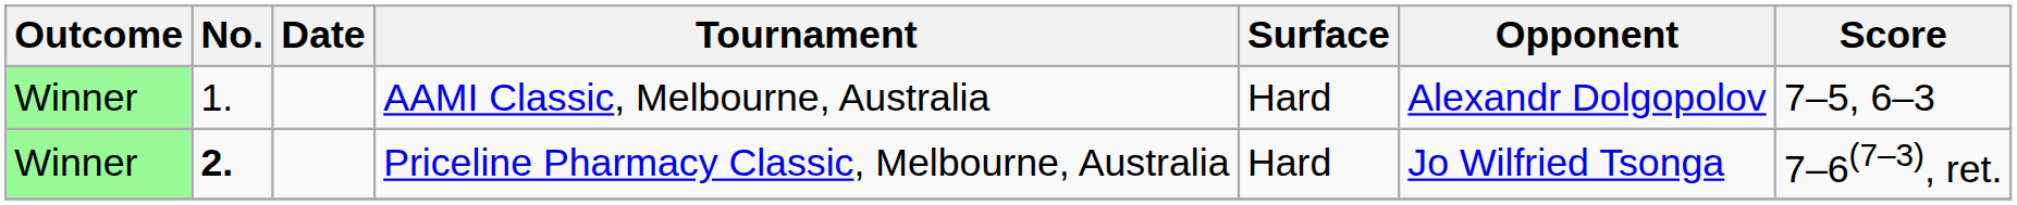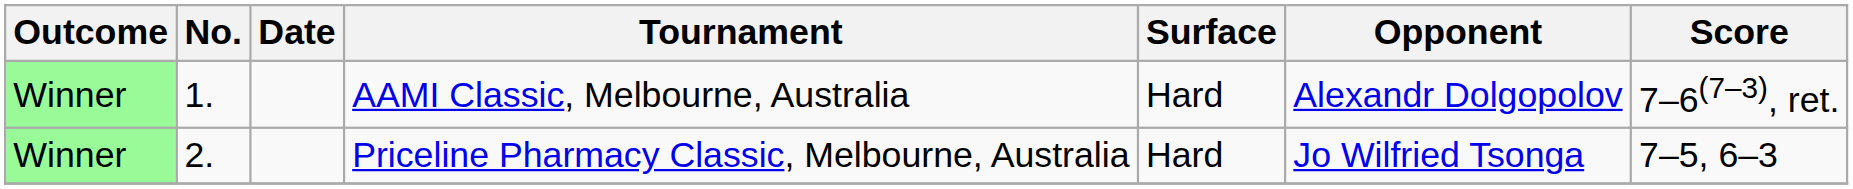AAMI Classic, Melbourne, Australia | Score: 7–5, 6–3 -> 7–6(7–3), ret.
Priceline Pharmacy Classic, Melbourne, Australia | No.: bold -> normal
Priceline Pharmacy Classic, Melbourne, Australia | Score: 7–6(7–3), ret. -> 7–5, 6–3
